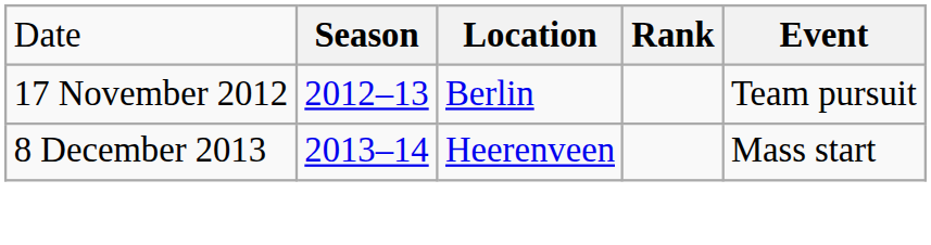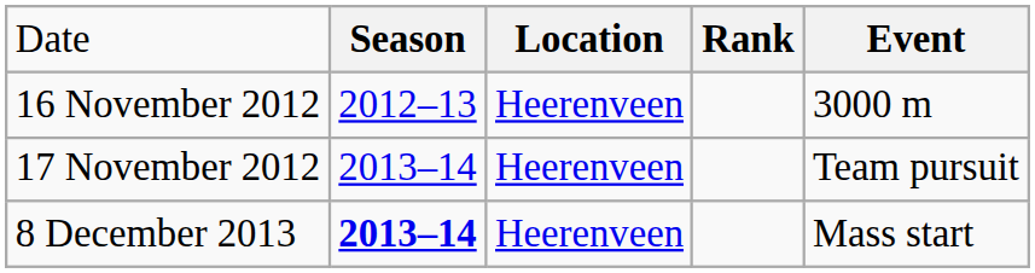+ row: 16 November 2012 | 2012–13 | Heerenveen | 3000 m
17 November 2012 | column 2: 2012–13 -> 2013–14
17 November 2012 | column 3: Berlin -> Heerenveen
8 December 2013 | column 2: normal -> bold
